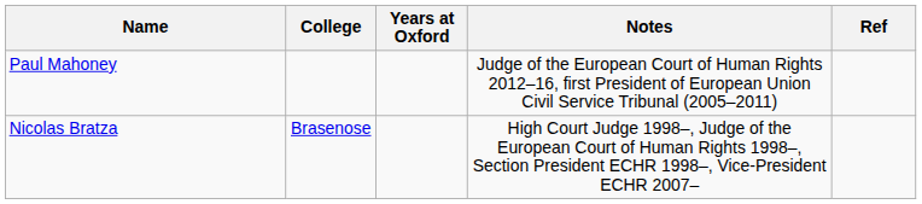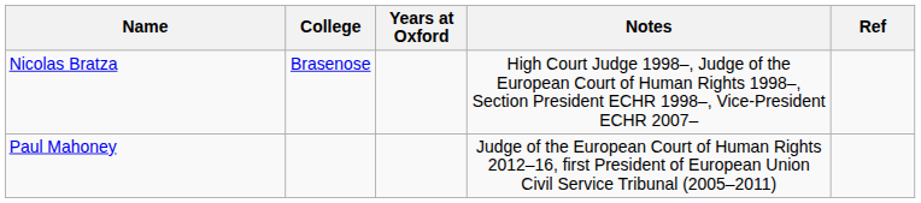rows swapped: Nicolas Bratza <-> Paul Mahoney
